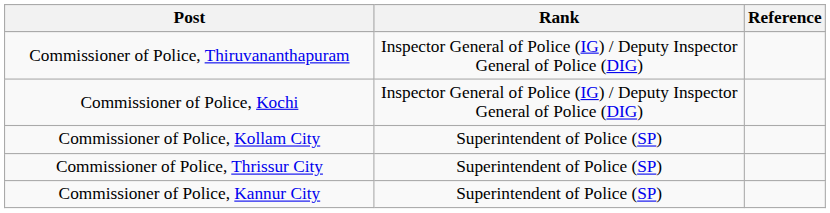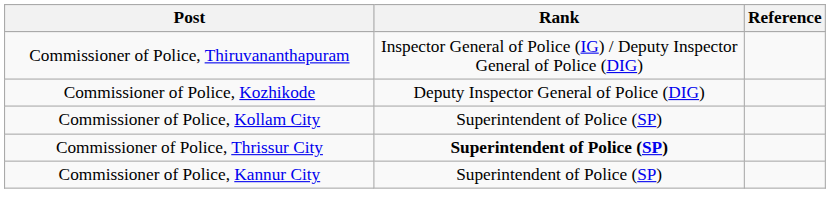- row: Commissioner of Police, Kochi | Inspector General of Police (IG) / Deputy Inspector General of Police (DIG)
+ row: Commissioner of Police, Kozhikode | Deputy Inspector General of Police (DIG)
Commissioner of Police, Thrissur City | Rank: normal -> bold
